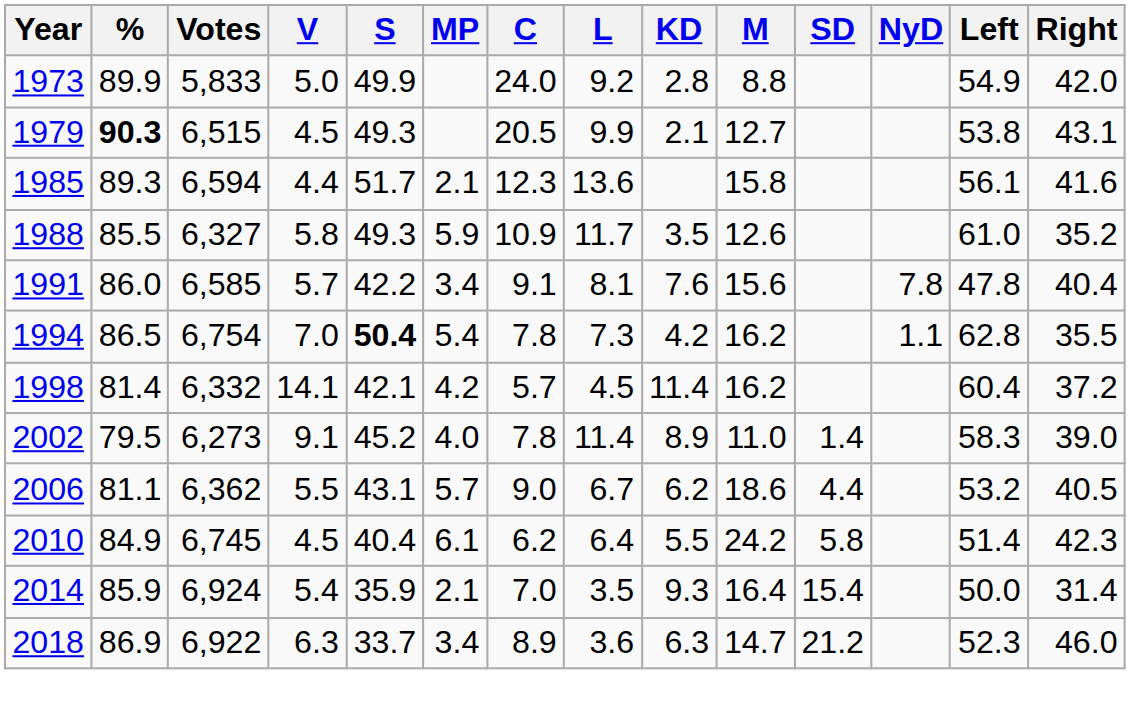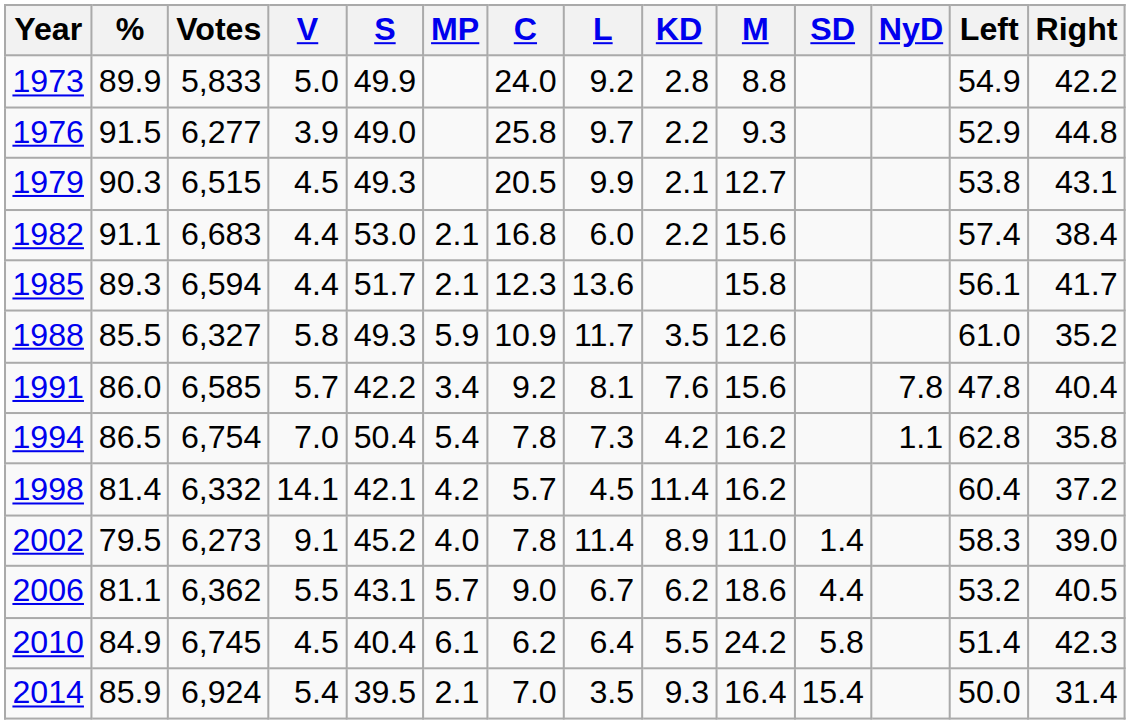1973 | Right: 42.0 -> 42.2
+ row: 1976 | 91.5 | 6,277 | 3.9 | 49.0 | 25.8 | 9.7 | 2.2 | 9.3 | 52.9 | 44.8
1979 | %: bold -> normal
+ row: 1982 | 91.1 | 6,683 | 4.4 | 53.0 | 2.1 | 16.8 | 6.0 | 2.2 | 15.6 | 57.4 | 38.4
1985 | Right: 41.6 -> 41.7
1991 | C: 9.1 -> 9.2
1994 | S: bold -> normal
1994 | Right: 35.5 -> 35.8
2014 | S: 35.9 -> 39.5
- row: 2018 | 86.9 | 6,922 | 6.3 | 33.7 | 3.4 | 8.9 | 3.6 | 6.3 | 14.7 | 21.2 | 52.3 | 46.0
